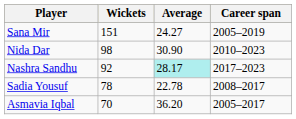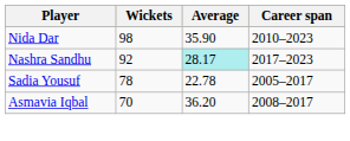- row: Sana Mir | 151 | 24.27 | 2005–2019
Nida Dar | Average: 30.90 -> 35.90
Sadia Yousuf | Career span: 2008–2017 -> 2005–2017
Asmavia Iqbal | Career span: 2005–2017 -> 2008–2017
